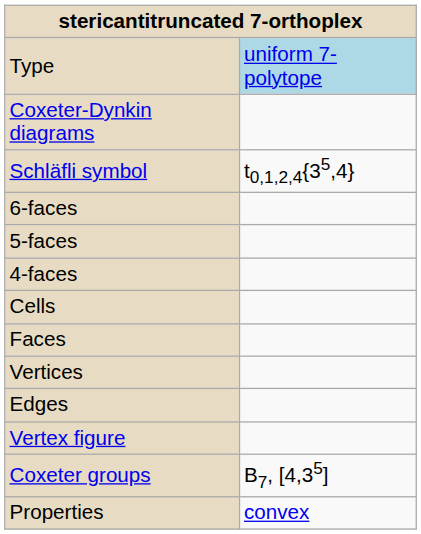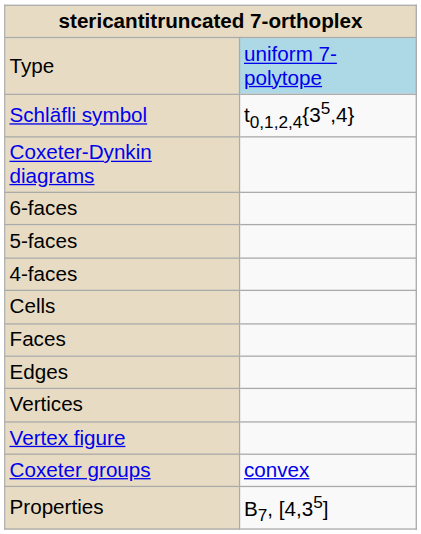rows swapped: Schläfli symbol <-> Coxeter-Dynkin diagrams
rows swapped: Edges <-> Vertices
Coxeter groups | column 2: B7, [4,35] -> convex
Properties | column 2: convex -> B7, [4,35]
